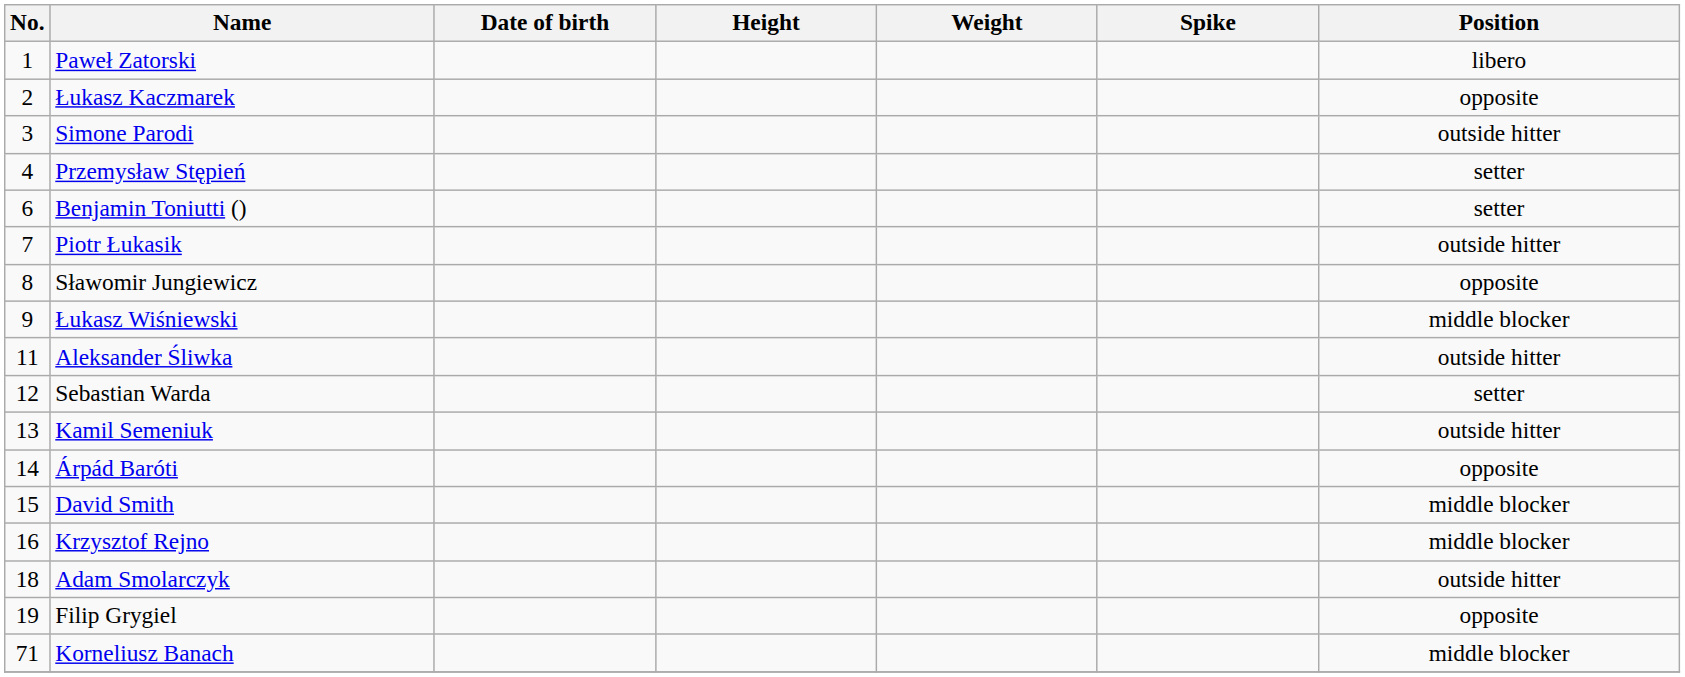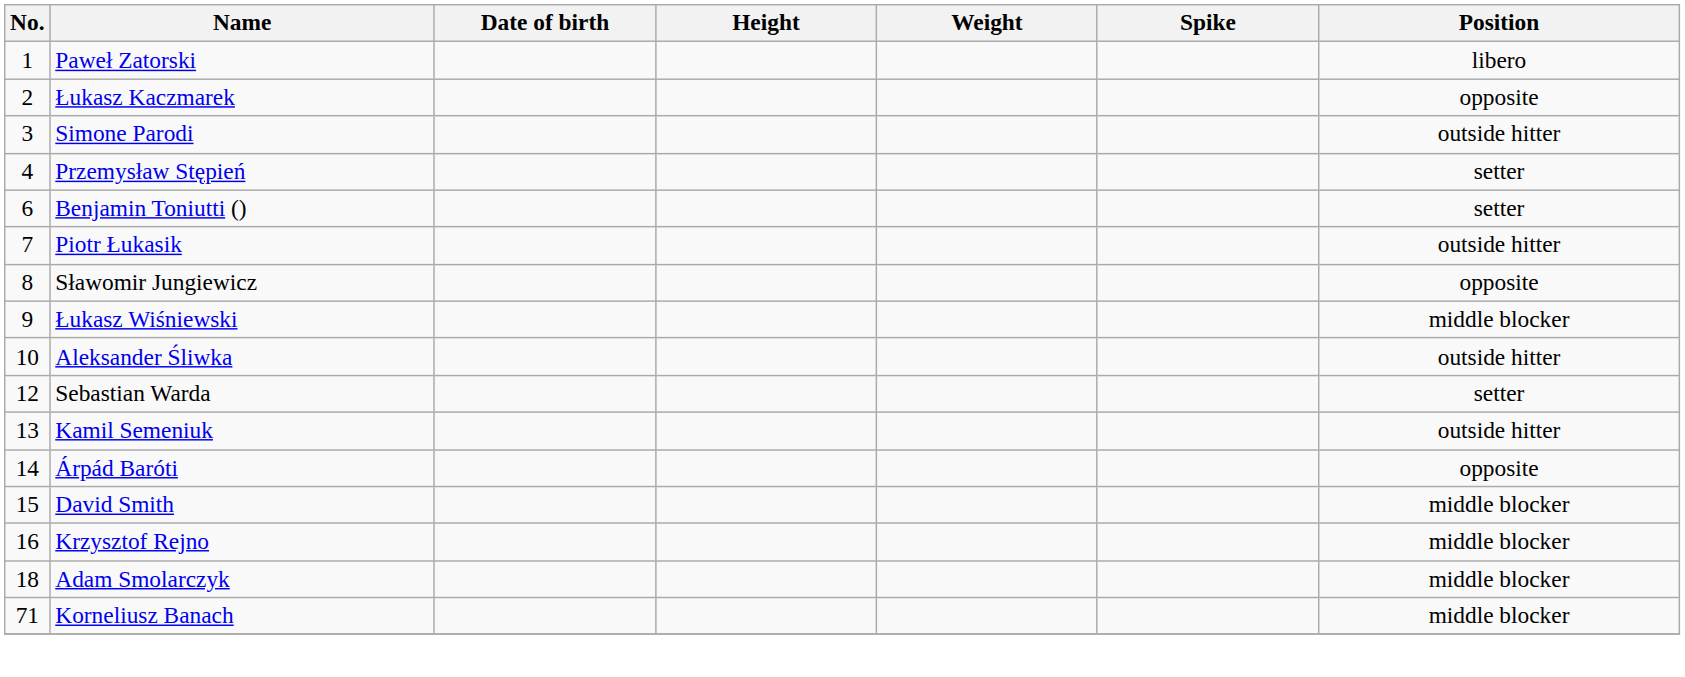Aleksander Śliwka | No.: 11 -> 10
Adam Smolarczyk | Position: outside hitter -> middle blocker
- row: 19 | Filip Grygiel | opposite
